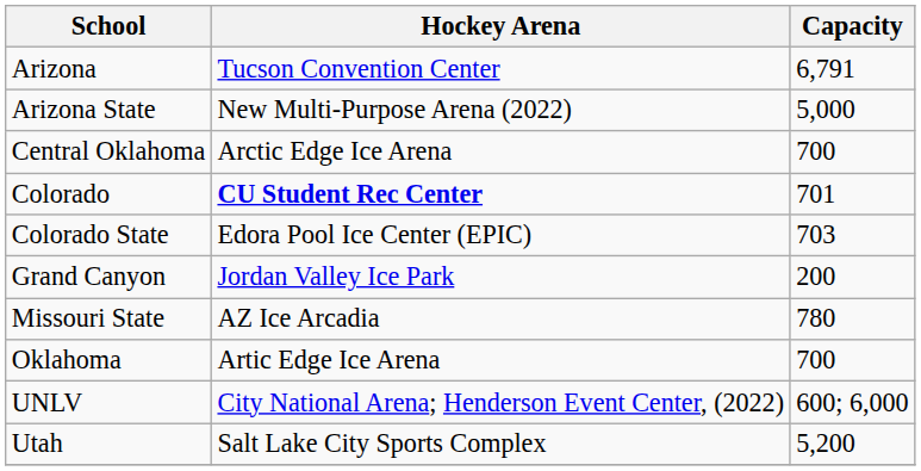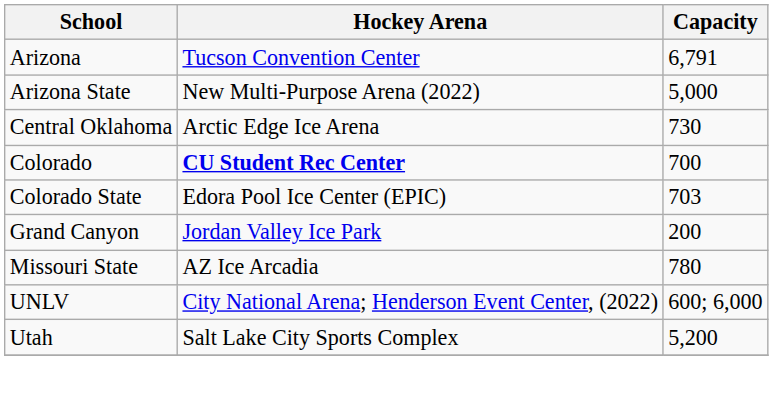Central Oklahoma | Capacity: 700 -> 730
Colorado | Capacity: 701 -> 700
- row: Oklahoma | Artic Edge Ice Arena | 700
